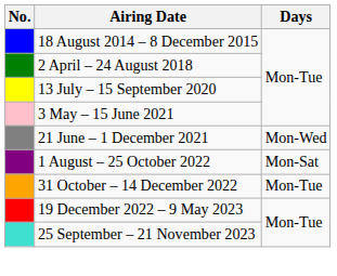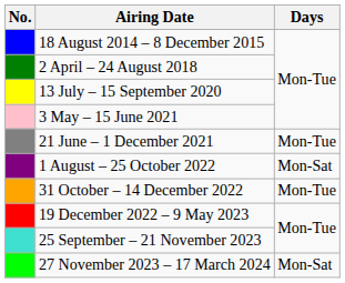21 June – 1 December 2021 | Days: Mon-Wed -> Mon-Tue
+ row: 27 November 2023 – 17 March 2024 | Mon-Sat
